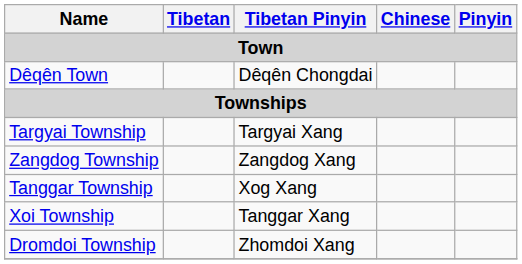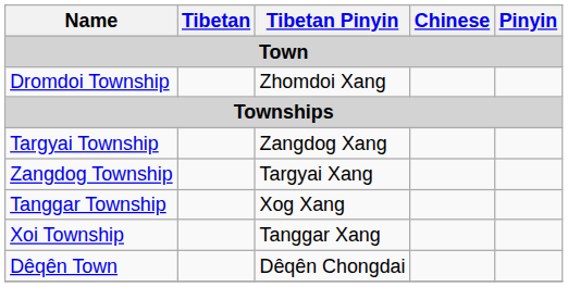rows swapped: Dêqên Town <-> Dromdoi Township
Targyai Township | Tibetan Pinyin: Targyai Xang -> Zangdog Xang
Zangdog Township | Tibetan Pinyin: Zangdog Xang -> Targyai Xang
